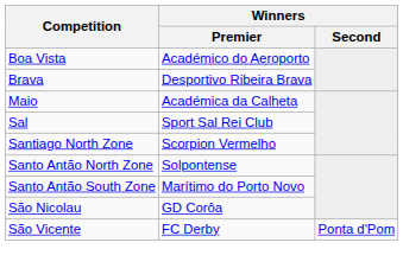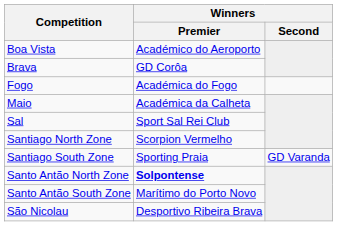Brava | Winners / Premier: Desportivo Ribeira Brava -> GD Corôa
+ row: Fogo | Académica do Fogo
+ row: Santiago South Zone | Sporting Praia | GD Varanda
Santo Antão North Zone | Winners / Premier: normal -> bold
São Nicolau | Winners / Premier: GD Corôa -> Desportivo Ribeira Brava
- row: São Vicente | FC Derby | Ponta d'Pom
